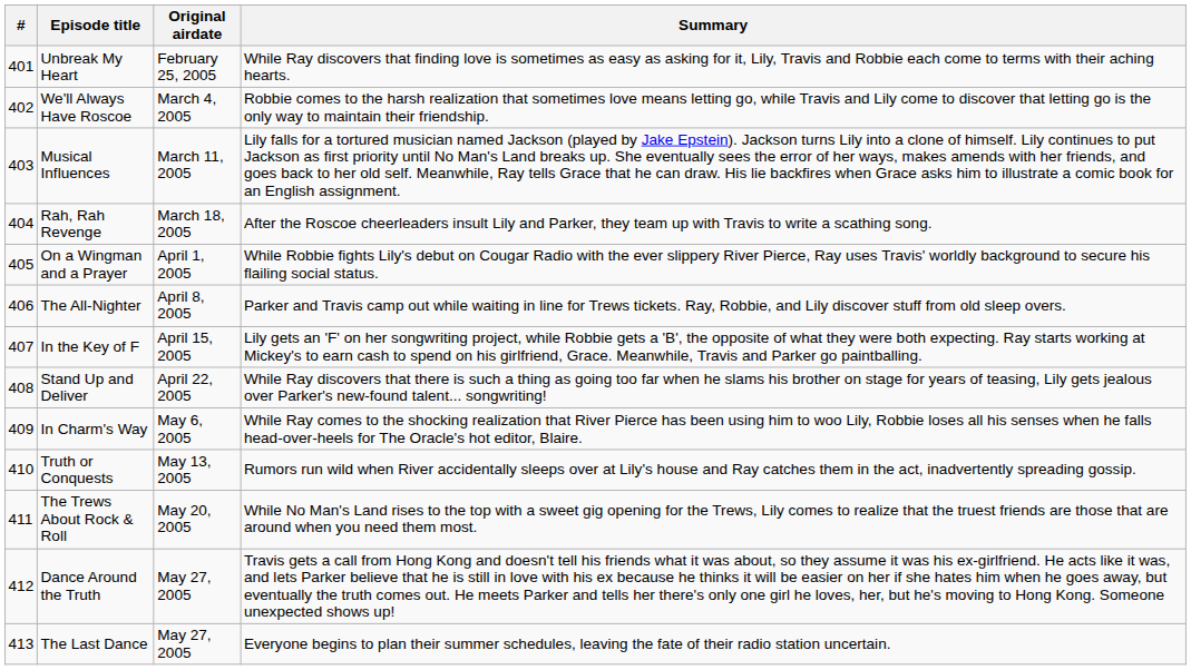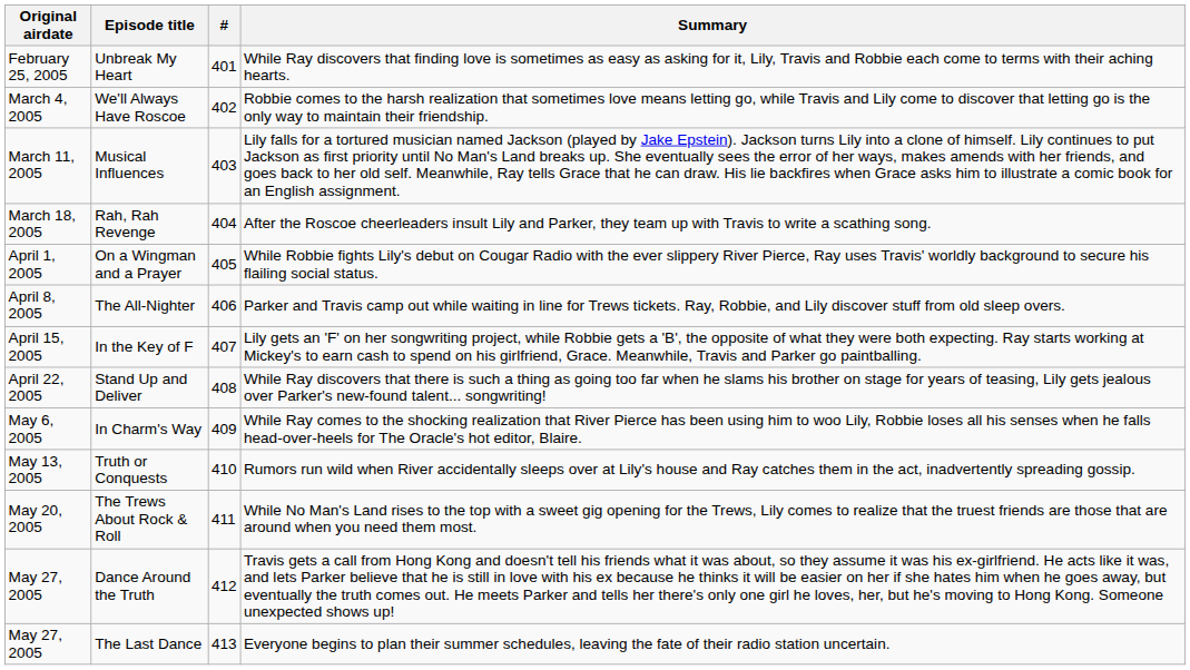columns swapped: # <-> Original airdate
